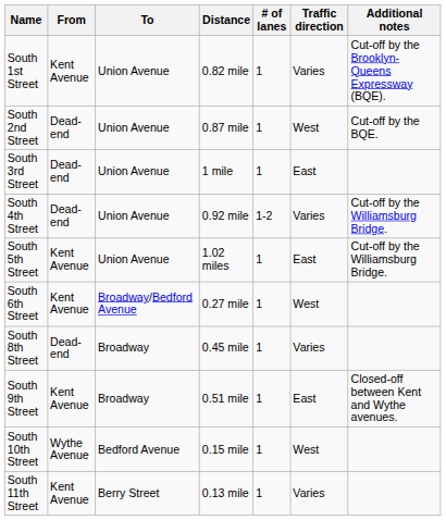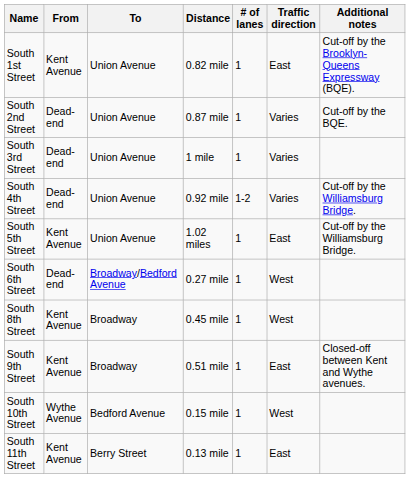South 1st Street | Traffic direction: Varies -> East
South 2nd Street | Traffic direction: West -> Varies
South 3rd Street | Traffic direction: East -> Varies
South 6th Street | From: Kent Avenue -> Dead-end
South 8th Street | From: Dead-end -> Kent Avenue
South 8th Street | Traffic direction: Varies -> West
South 11th Street | Traffic direction: Varies -> East
